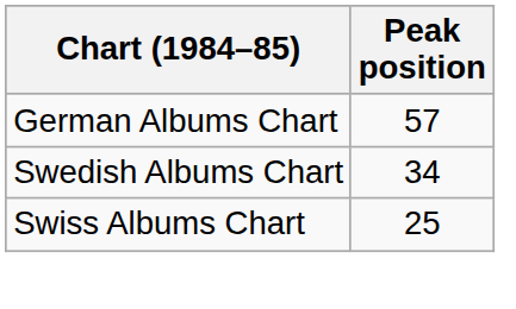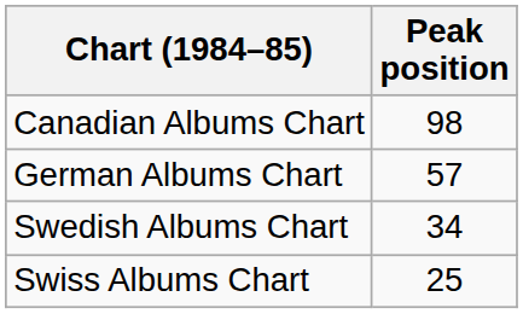+ row: Canadian Albums Chart | 98
